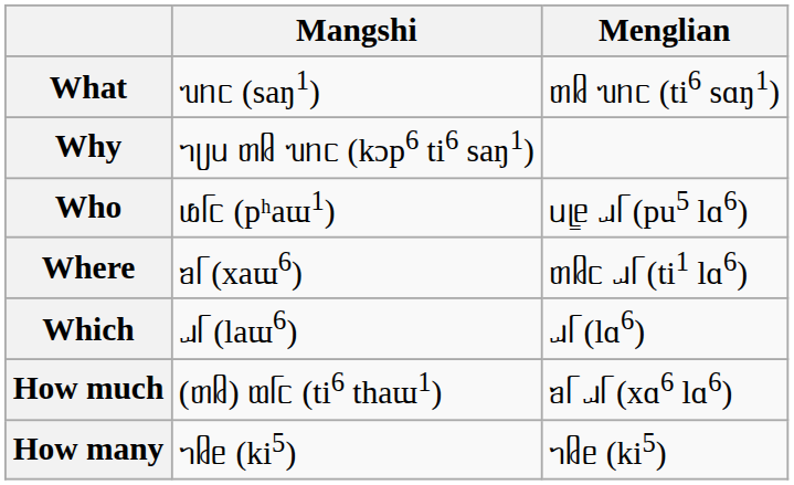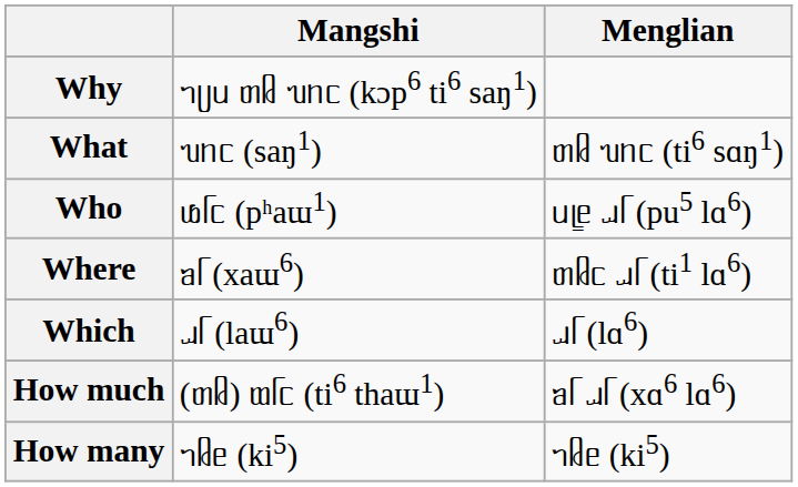rows swapped: What <-> Why
